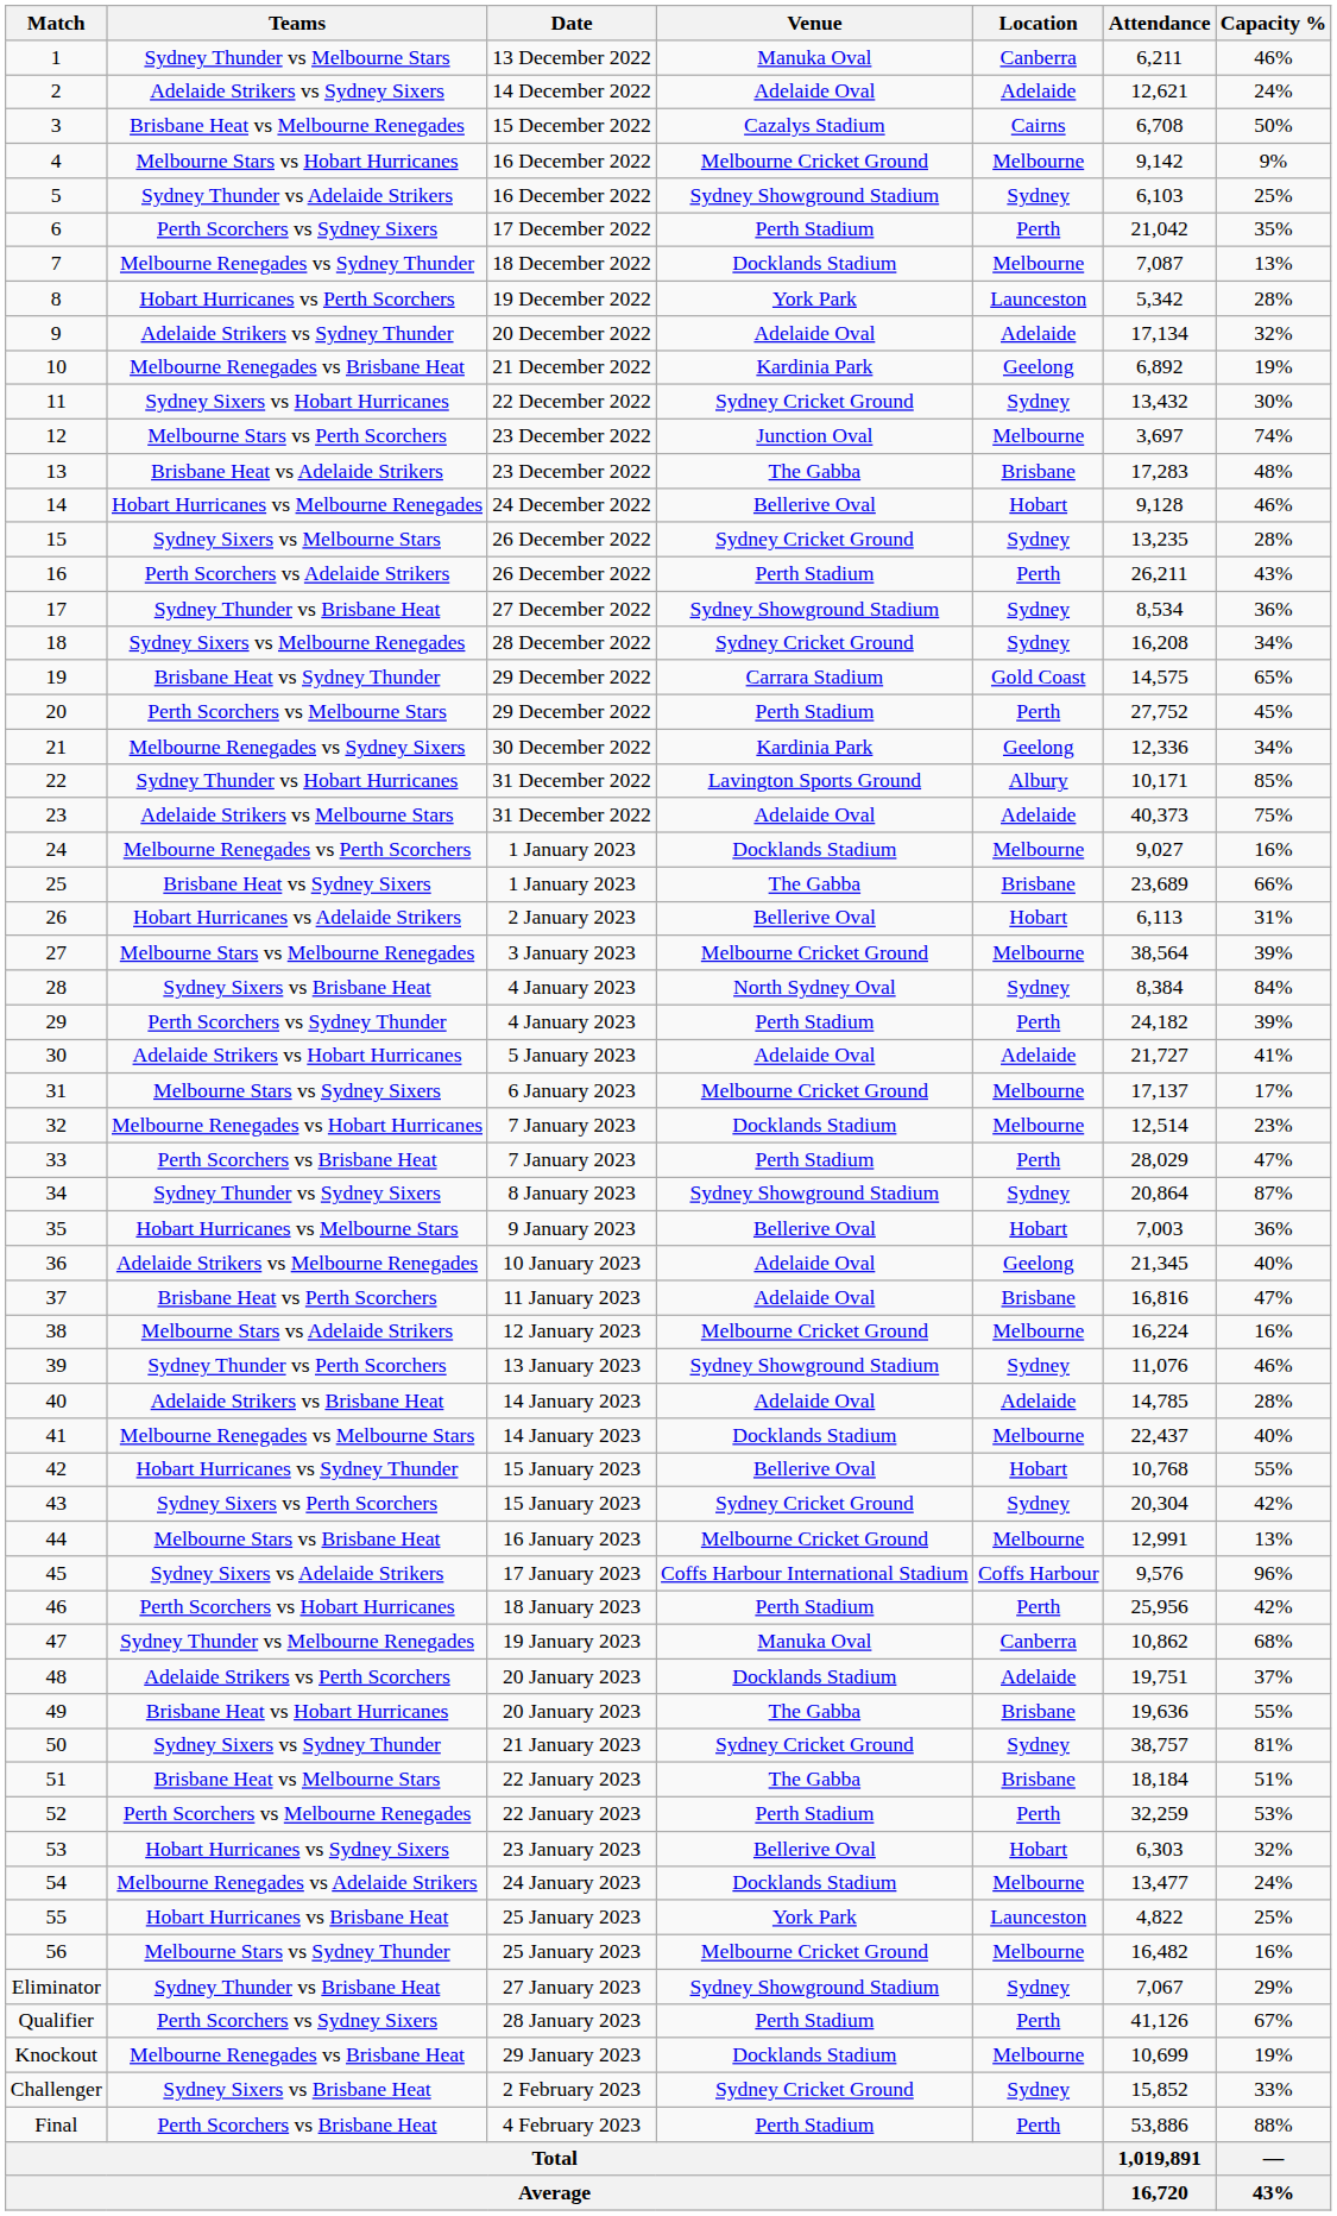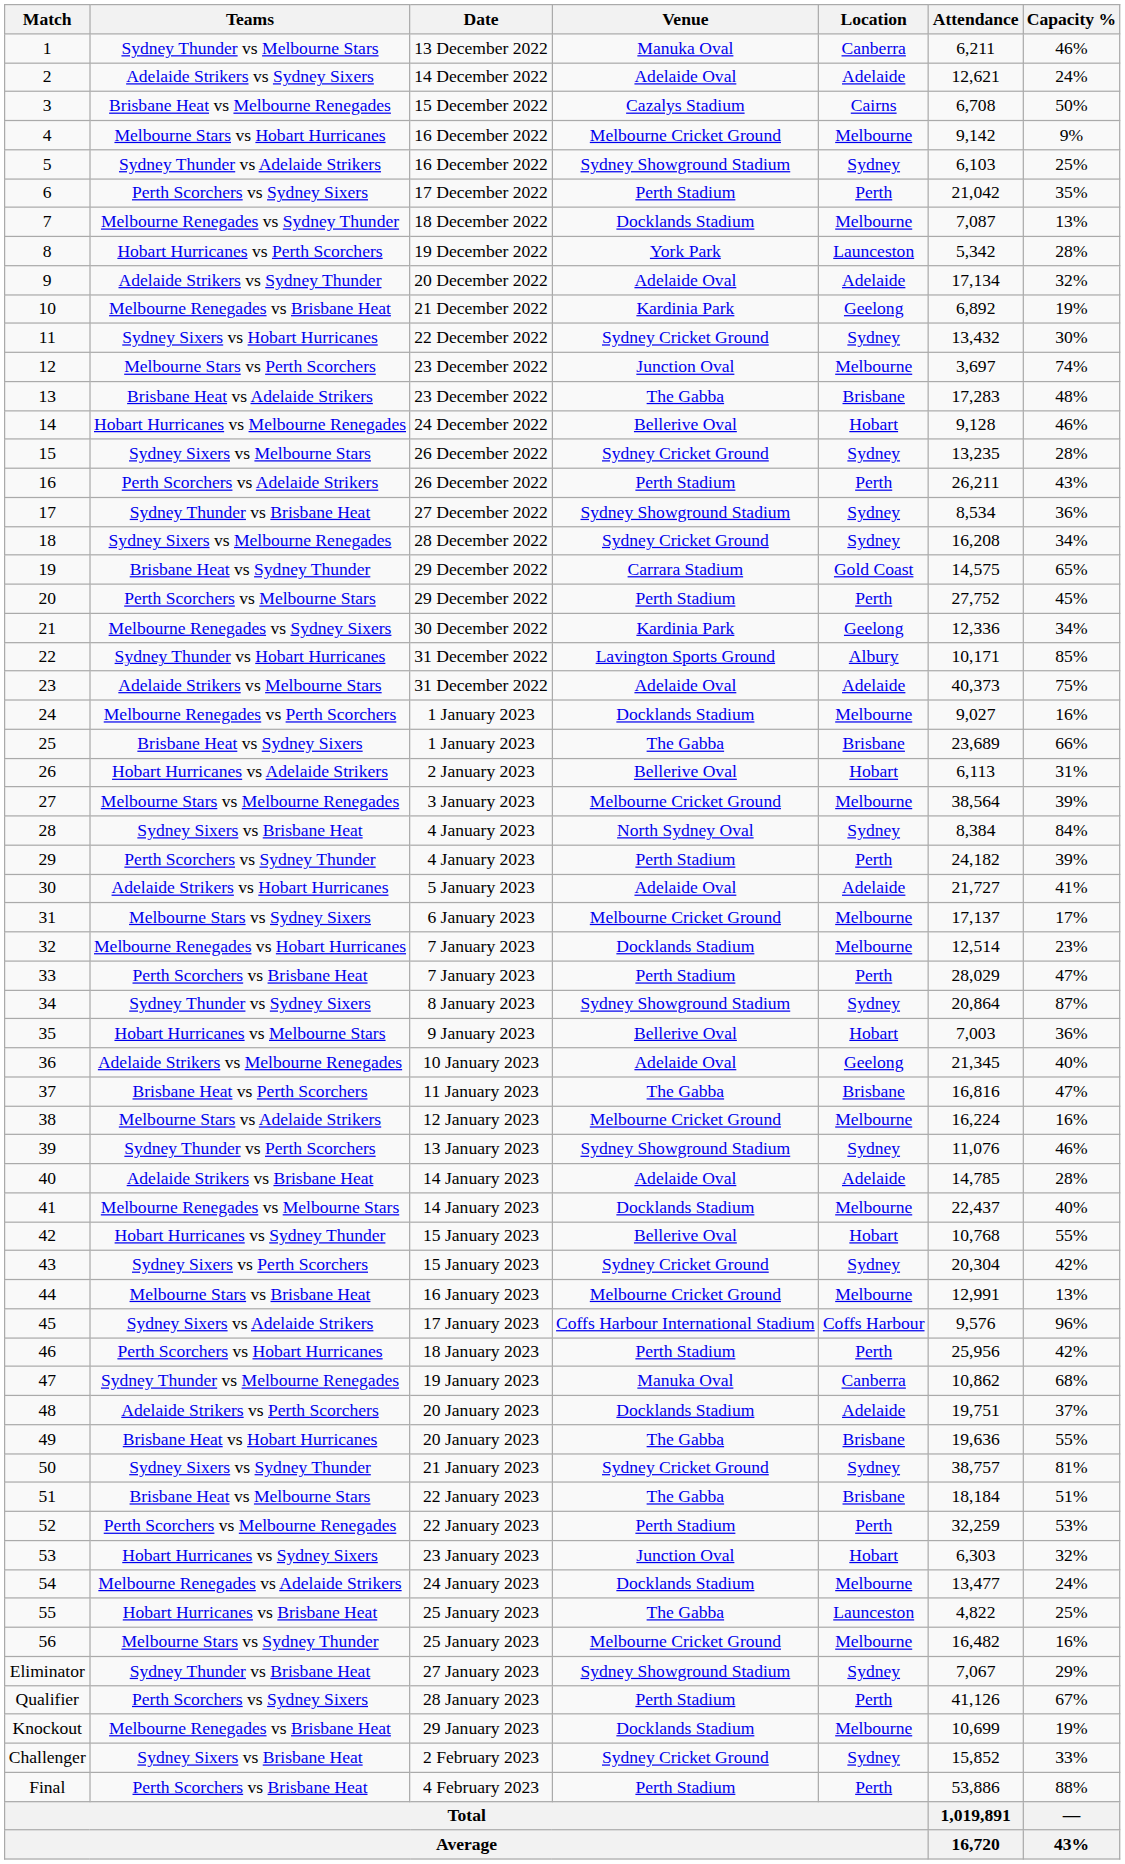Brisbane Heat vs Perth Scorchers | Venue: Adelaide Oval -> The Gabba
Hobart Hurricanes vs Sydney Sixers | Venue: Bellerive Oval -> Junction Oval
Hobart Hurricanes vs Brisbane Heat | Venue: York Park -> The Gabba
